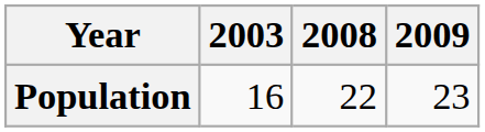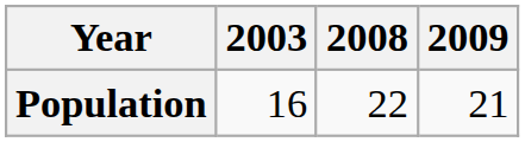Population | 2009: 23 -> 21
